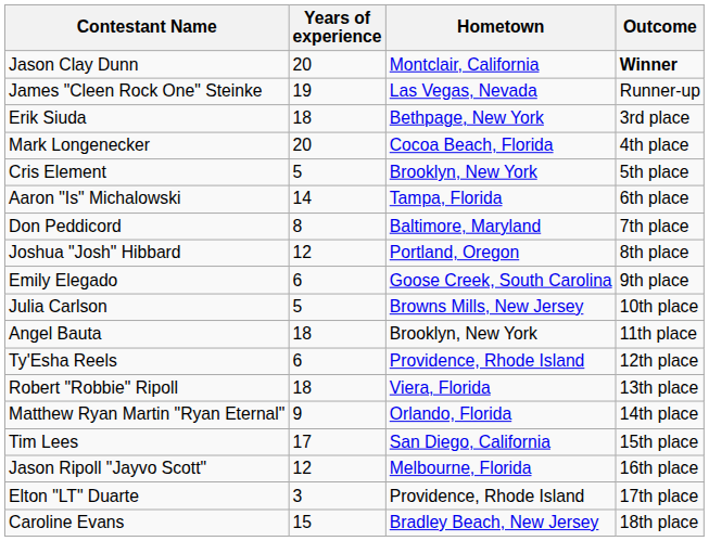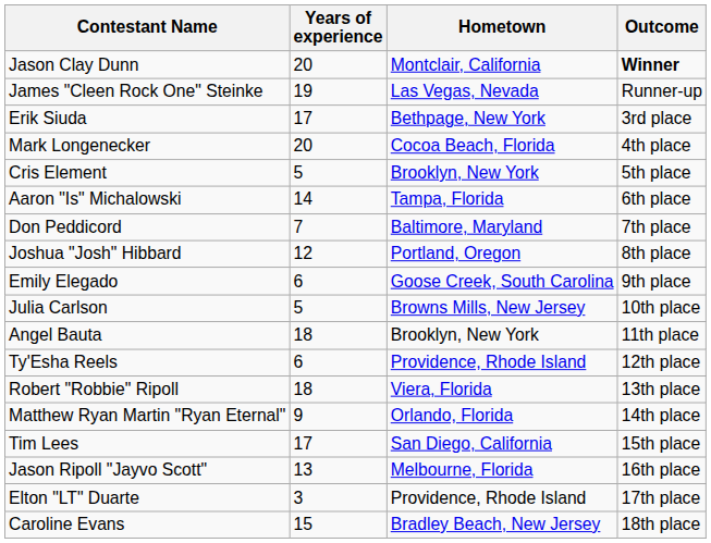Erik Siuda | Years of experience: 18 -> 17
Don Peddicord | Years of experience: 8 -> 7
Jason Ripoll "Jayvo Scott" | Years of experience: 12 -> 13
